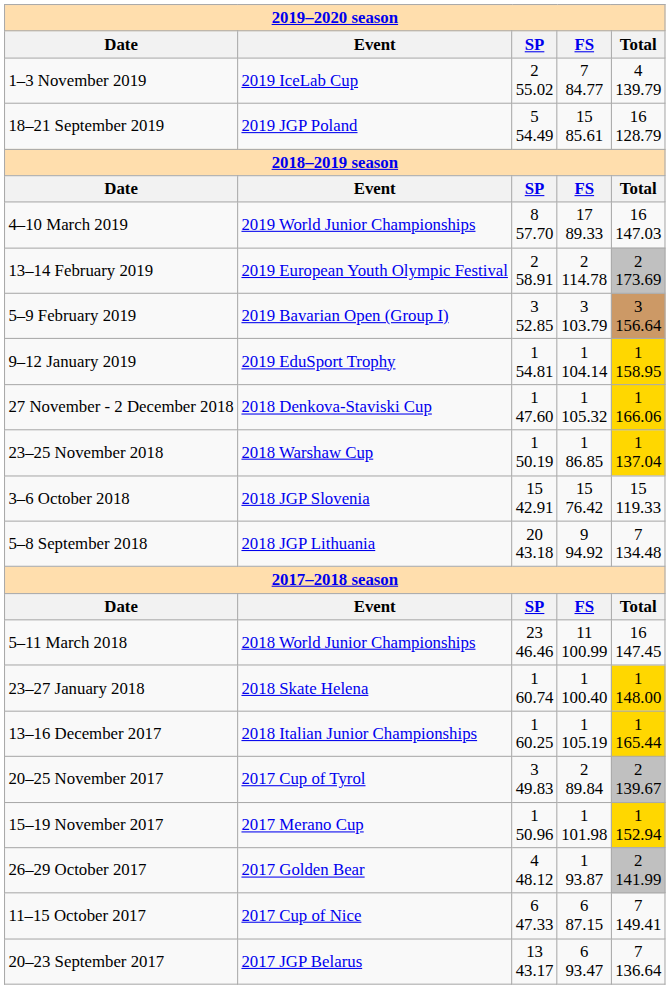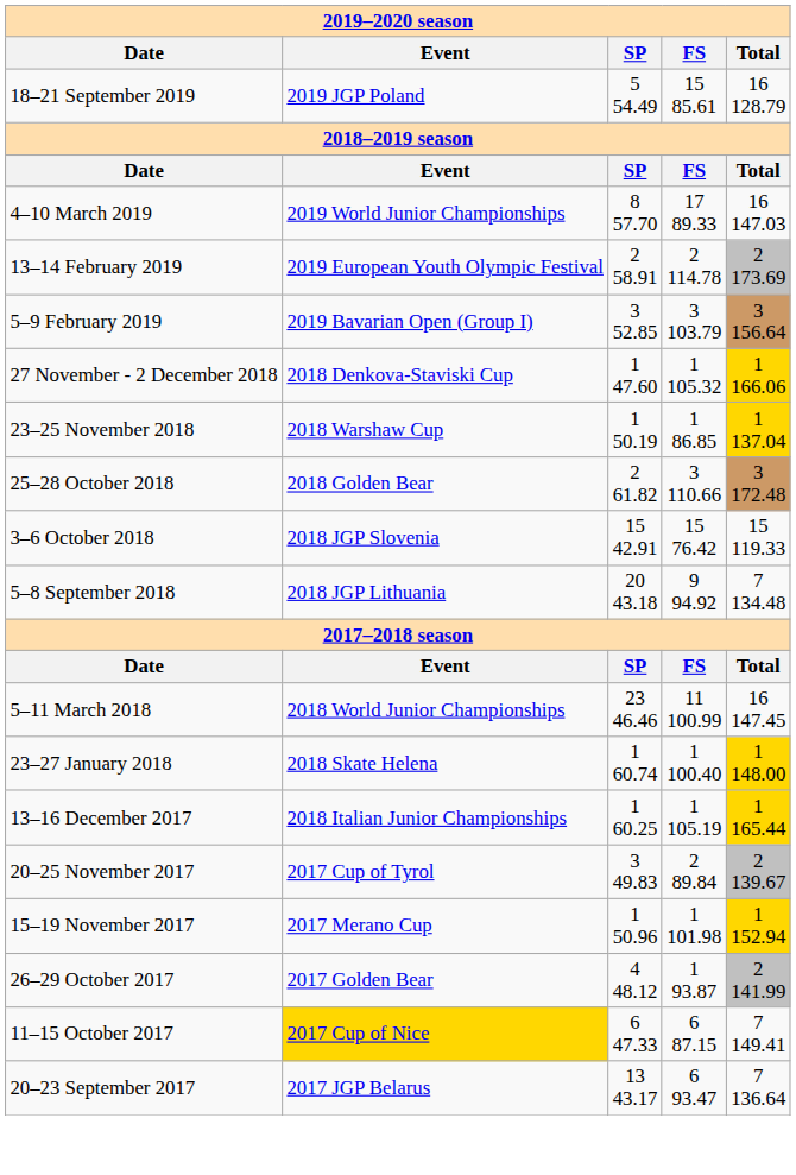- row: 1–3 November 2019 | 2019 IceLab Cup | 2 55.02 | 7 84.77 | 4 139.79
- row: 9–12 January 2019 | 2019 EduSport Trophy | 1 54.81 | 1 104.14 | 1 158.95
+ row: 25–28 October 2018 | 2018 Golden Bear | 2 61.82 | 3 110.66 | 3 172.48
11–15 October 2017 | column 2: no background -> gold background
